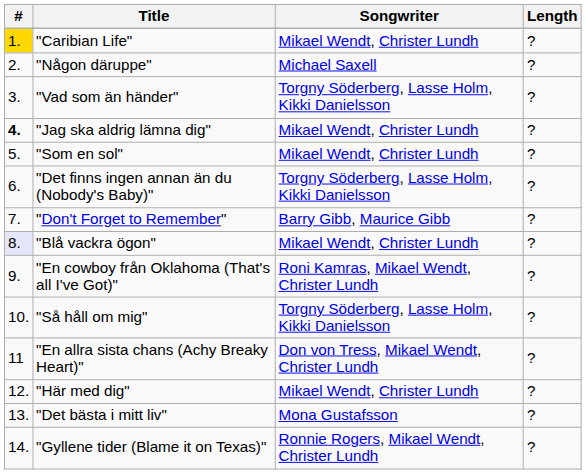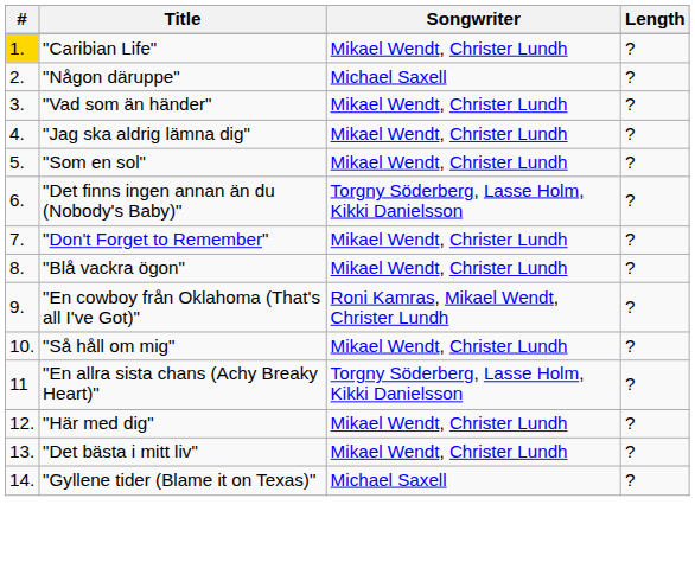"Vad som än händer" | Songwriter: Torgny Söderberg, Lasse Holm, Kikki Danielsson -> Mikael Wendt, Christer Lundh
"Jag ska aldrig lämna dig" | #: bold -> normal
"Don't Forget to Remember" | Songwriter: Barry Gibb, Maurice Gibb -> Mikael Wendt, Christer Lundh
"Blå vackra ögon" | #: lavender background -> no background
"Så håll om mig" | Songwriter: Torgny Söderberg, Lasse Holm, Kikki Danielsson -> Mikael Wendt, Christer Lundh
"En allra sista chans (Achy Breaky Heart)" | Songwriter: Don von Tress, Mikael Wendt, Christer Lundh -> Torgny Söderberg, Lasse Holm, Kikki Danielsson
"Det bästa i mitt liv" | Songwriter: Mona Gustafsson -> Mikael Wendt, Christer Lundh
"Gyllene tider (Blame it on Texas)" | Songwriter: Ronnie Rogers, Mikael Wendt, Christer Lundh -> Michael Saxell
